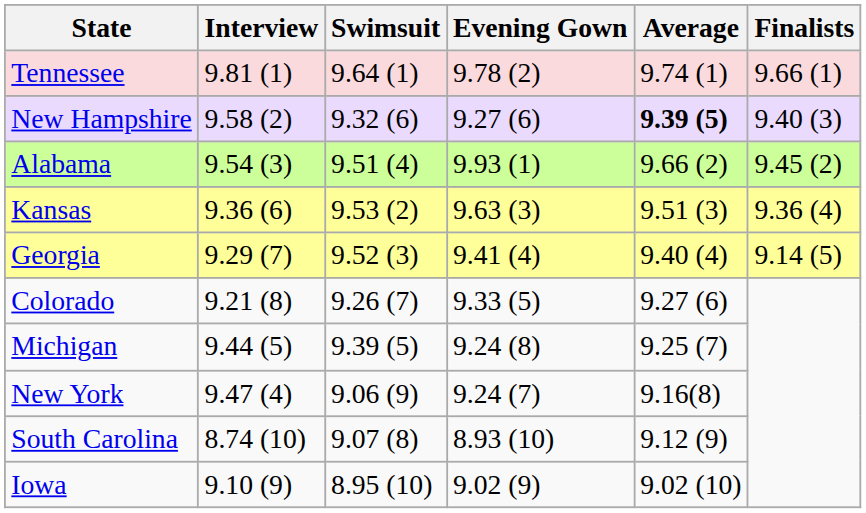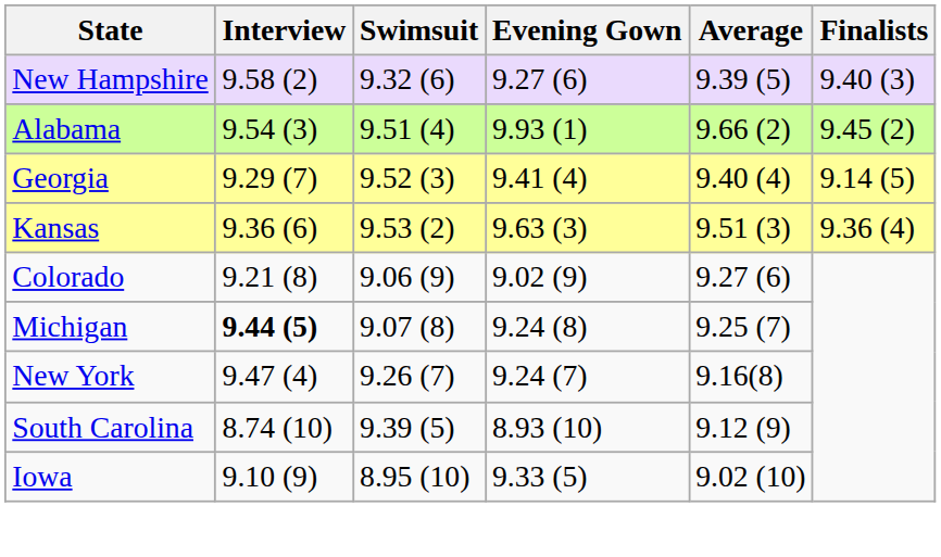- row: Tennessee | 9.81 (1) | 9.64 (1) | 9.78 (2) | 9.74 (1) | 9.66 (1)
New Hampshire | Average: bold -> normal
rows swapped: Kansas <-> Georgia
Colorado | Swimsuit: 9.26 (7) -> 9.06 (9)
Colorado | Evening Gown: 9.33 (5) -> 9.02 (9)
Michigan | Interview: normal -> bold
Michigan | Swimsuit: 9.39 (5) -> 9.07 (8)
New York | Swimsuit: 9.06 (9) -> 9.26 (7)
South Carolina | Swimsuit: 9.07 (8) -> 9.39 (5)
Iowa | Evening Gown: 9.02 (9) -> 9.33 (5)
